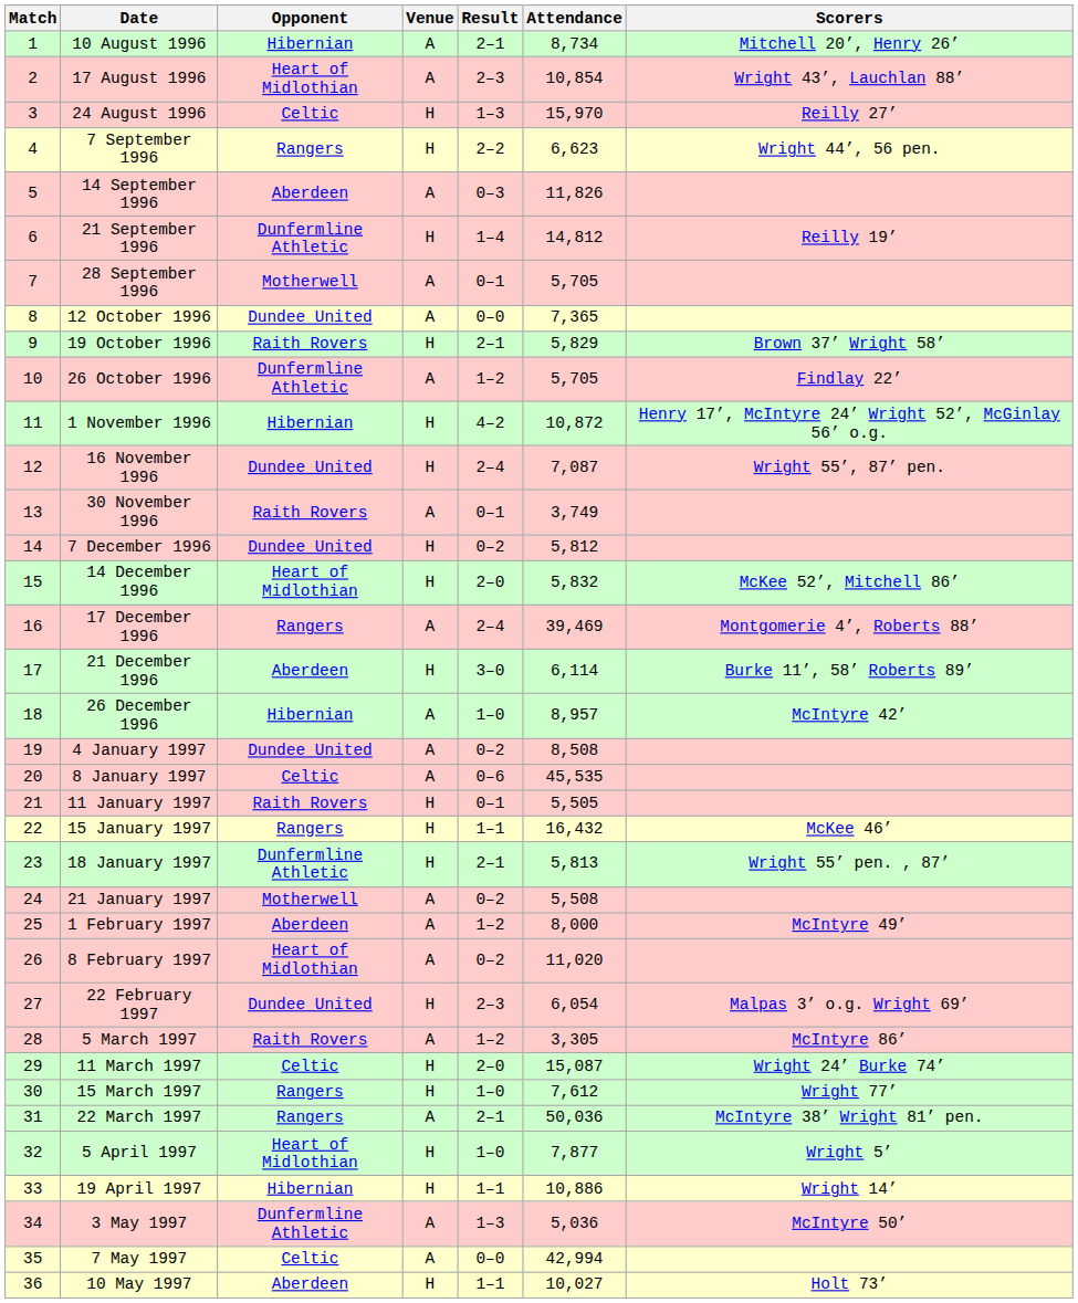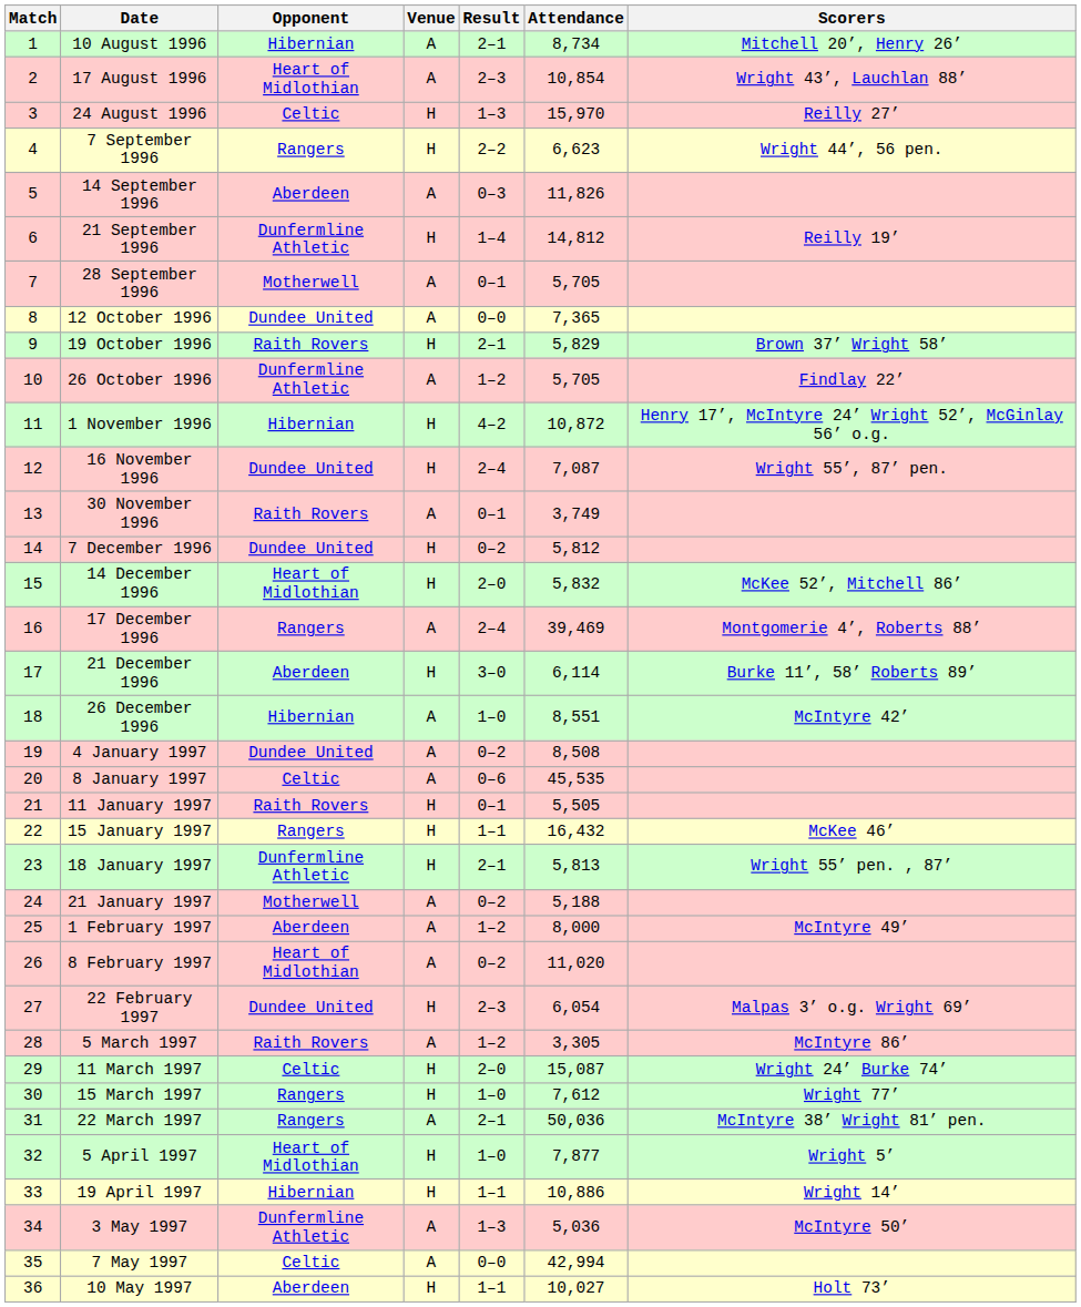26 December 1996 | Attendance: 8,957 -> 8,551
21 January 1997 | Attendance: 5,508 -> 5,188
